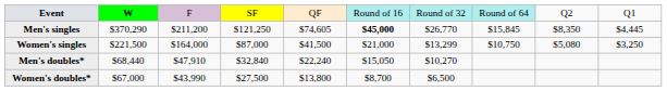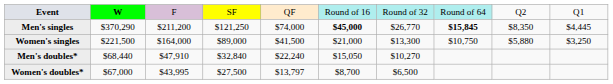Men's singles | column 5: $74,605 -> $74,000
Men's singles | column 8: normal -> bold
Women's singles | column 4: $87,000 -> $89,000
Women's singles | column 7: $13,299 -> $13,300
Women's singles | column 9: $5,080 -> $5,880
Women's doubles* | column 3: $43,990 -> $43,995
Women's doubles* | column 5: $13,800 -> $13,797
